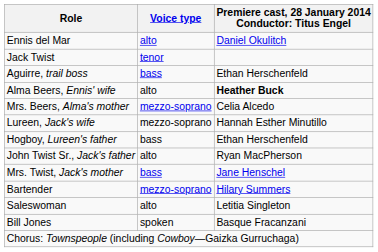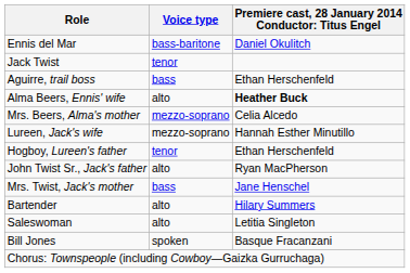Ennis del Mar | Voice type: alto -> bass-baritone
Hogboy, Lureen's father | Voice type: bass -> tenor
Bartender | Voice type: mezzo-soprano -> alto
